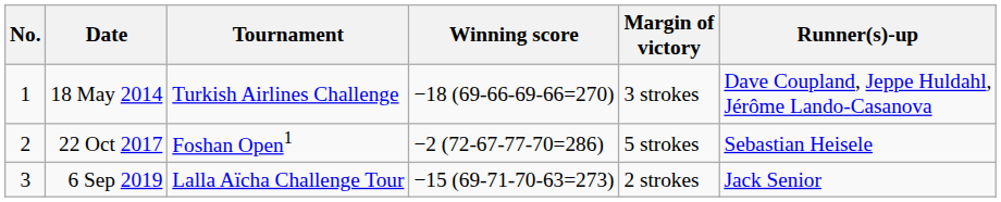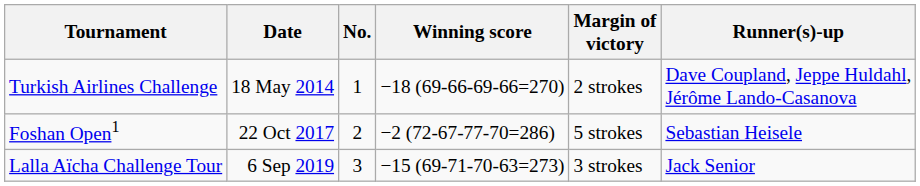columns swapped: No. <-> Tournament
18 May 2014 | Margin of victory: 3 strokes -> 2 strokes
6 Sep 2019 | Margin of victory: 2 strokes -> 3 strokes
